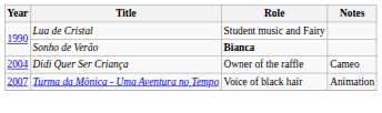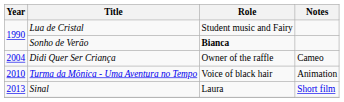Turma da Mônica - Uma Aventura no Tempo | Year: 2007 -> 2010
+ row: 2013 | Sinal | Laura | Short film
